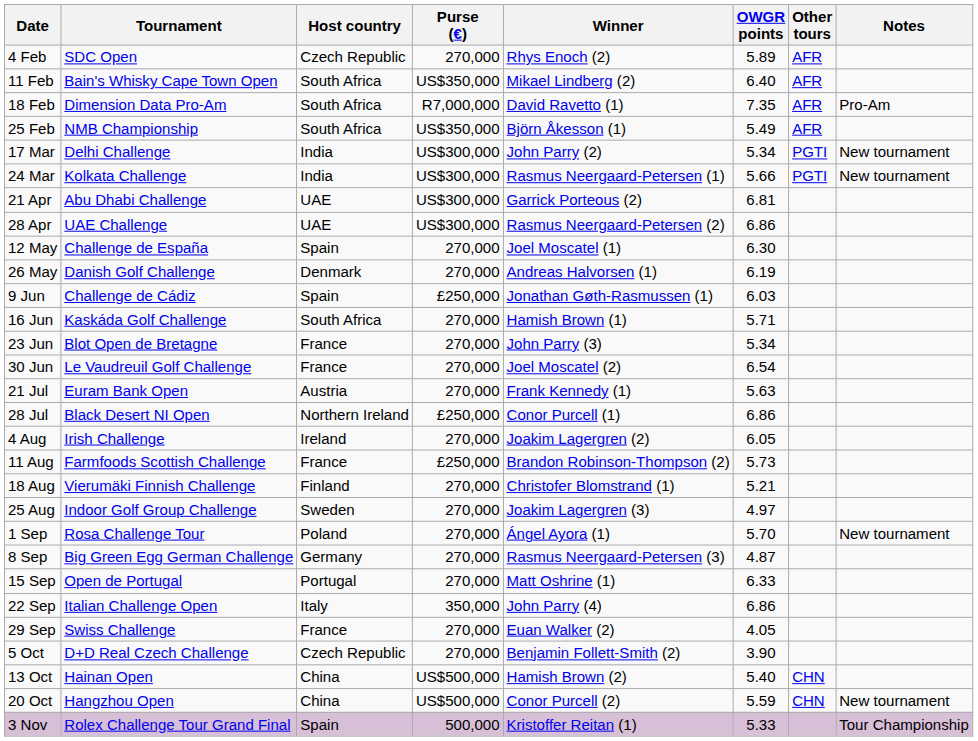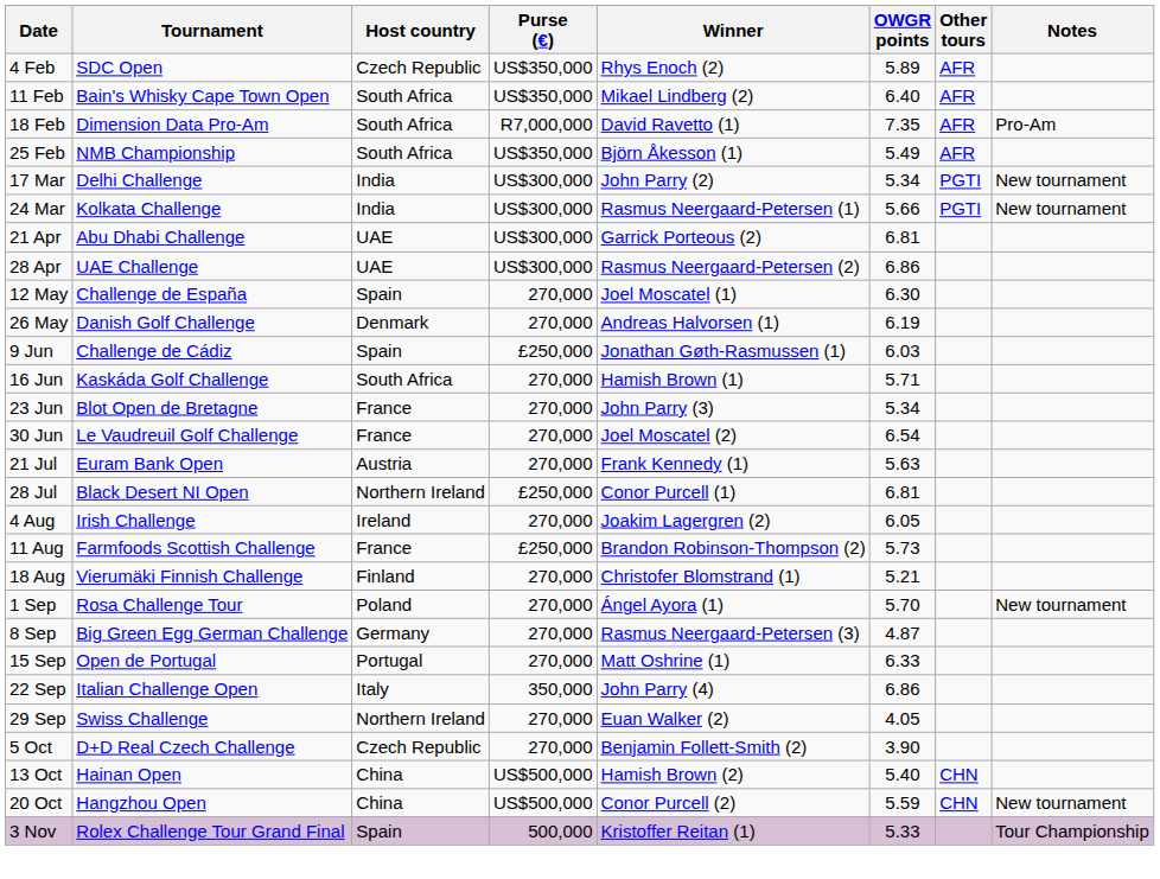4 Feb | Purse (€): 270,000 -> US$350,000
28 Jul | OWGR points: 6.86 -> 6.81
- row: 25 Aug | Indoor Golf Group Challenge | Sweden | 270,000 | Joakim Lagergren (3) | 4.97
29 Sep | Host country: France -> Northern Ireland
